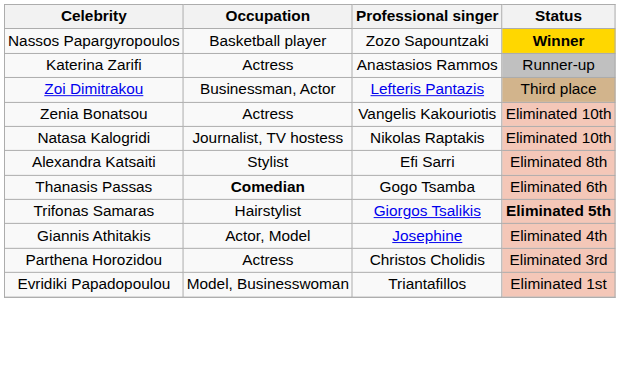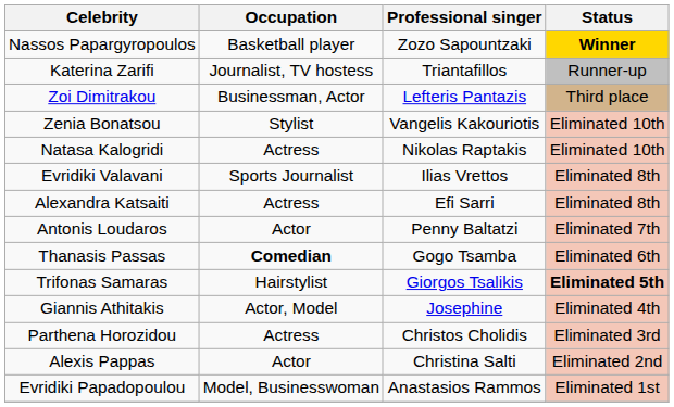Katerina Zarifi | Occupation: Actress -> Journalist, TV hostess
Katerina Zarifi | Professional singer: Anastasios Rammos -> Triantafillos
Zenia Bonatsou | Occupation: Actress -> Stylist
Natasa Kalogridi | Occupation: Journalist, TV hostess -> Actress
+ row: Evridiki Valavani | Sports Journalist | Ilias Vrettos | Eliminated 8th
Alexandra Katsaiti | Occupation: Stylist -> Actress
+ row: Antonis Loudaros | Actor | Penny Baltatzi | Eliminated 7th
+ row: Alexis Pappas | Actor | Christina Salti | Eliminated 2nd
Evridiki Papadopoulou | Professional singer: Triantafillos -> Anastasios Rammos
